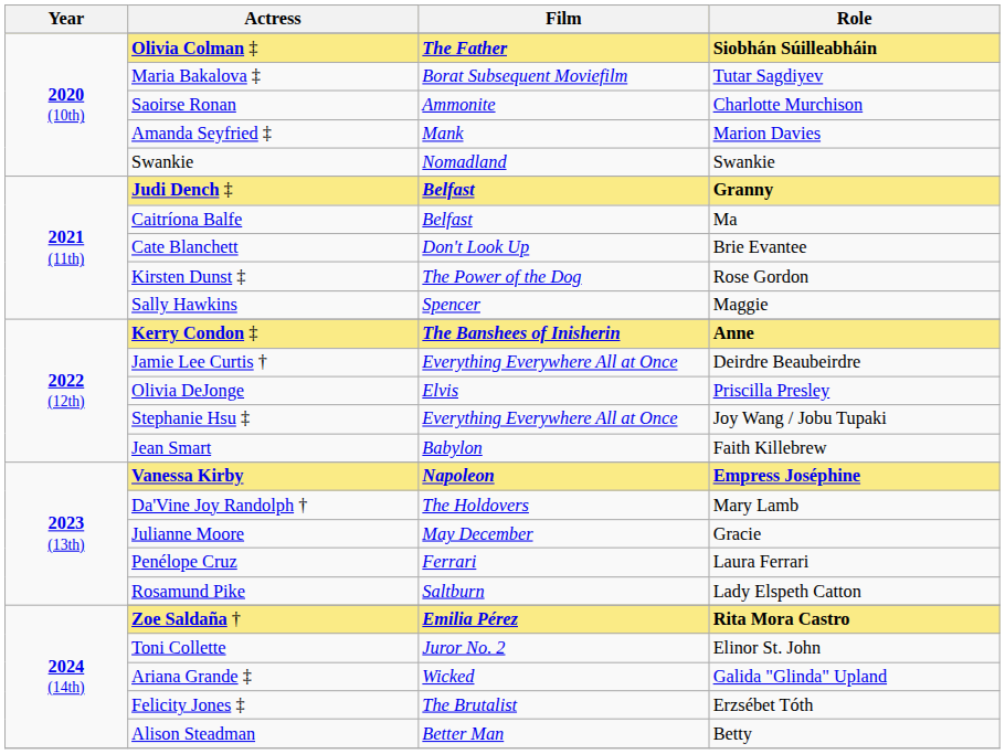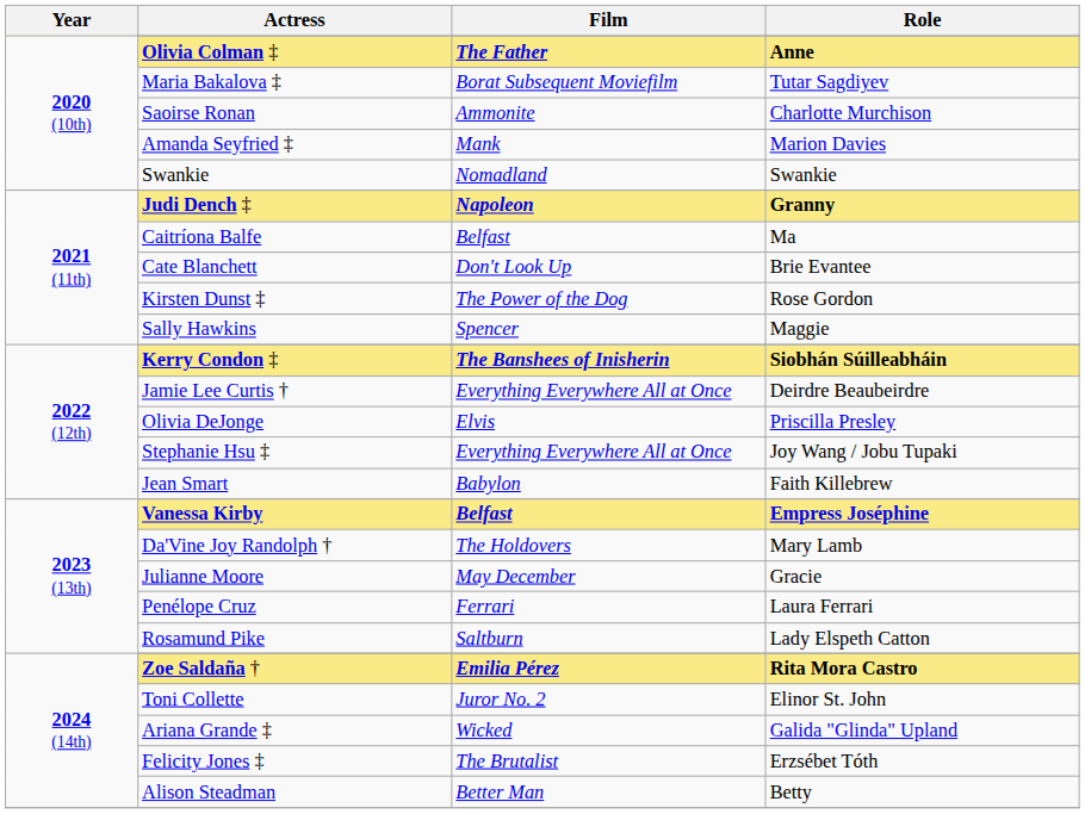Olivia Colman ‡ | Role: Siobhán Súilleabháin -> Anne
Judi Dench ‡ | Film: Belfast -> Napoleon
Kerry Condon ‡ | Role: Anne -> Siobhán Súilleabháin
Vanessa Kirby | Film: Napoleon -> Belfast
